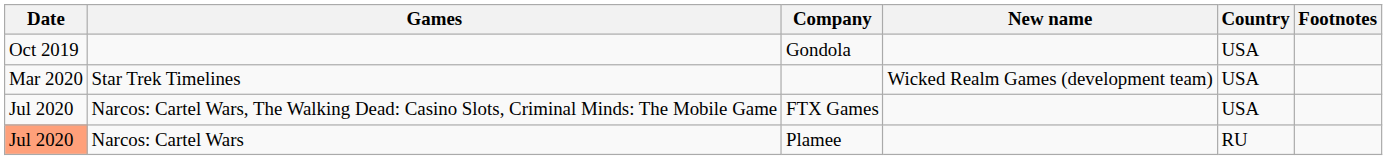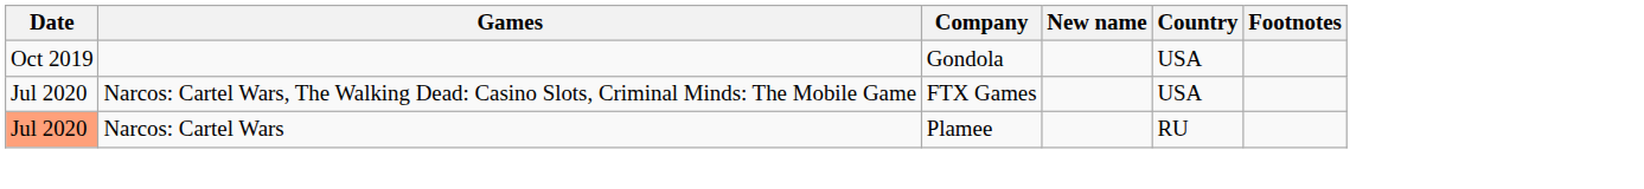- row: Mar 2020 | Star Trek Timelines | Wicked Realm Games (development team) | USA
